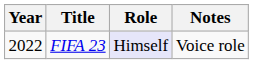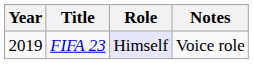FIFA 23 | Year: 2022 -> 2019
